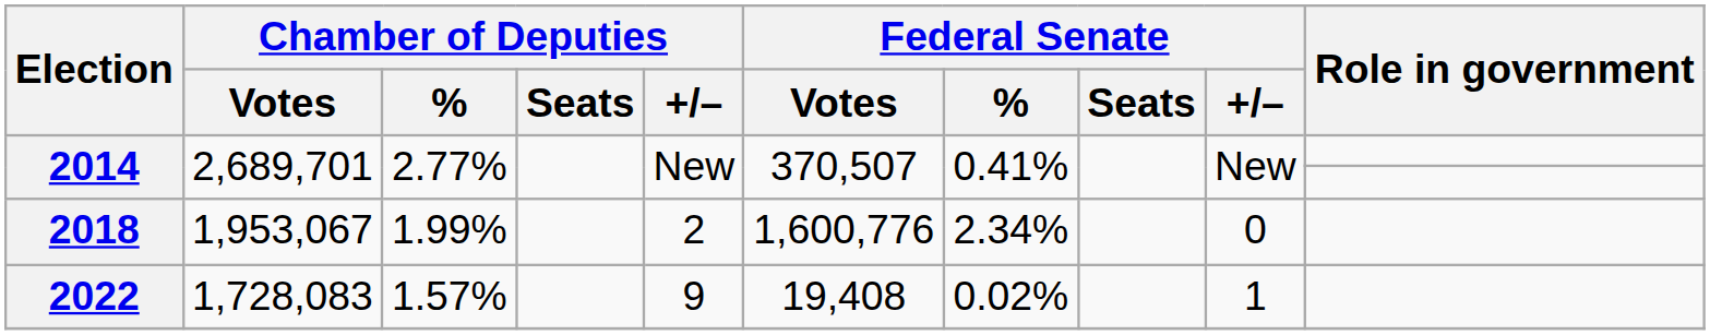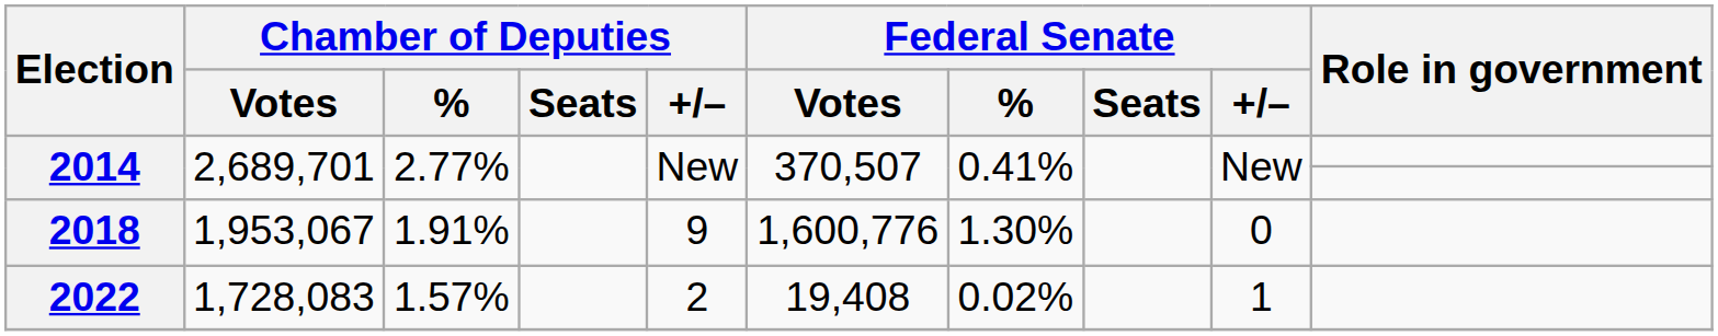2018 | Chamber of Deputies / %: 1.99% -> 1.91%
2018 | Chamber of Deputies / +/–: 2 -> 9
2018 | Federal Senate / %: 2.34% -> 1.30%
2022 | Chamber of Deputies / +/–: 9 -> 2
